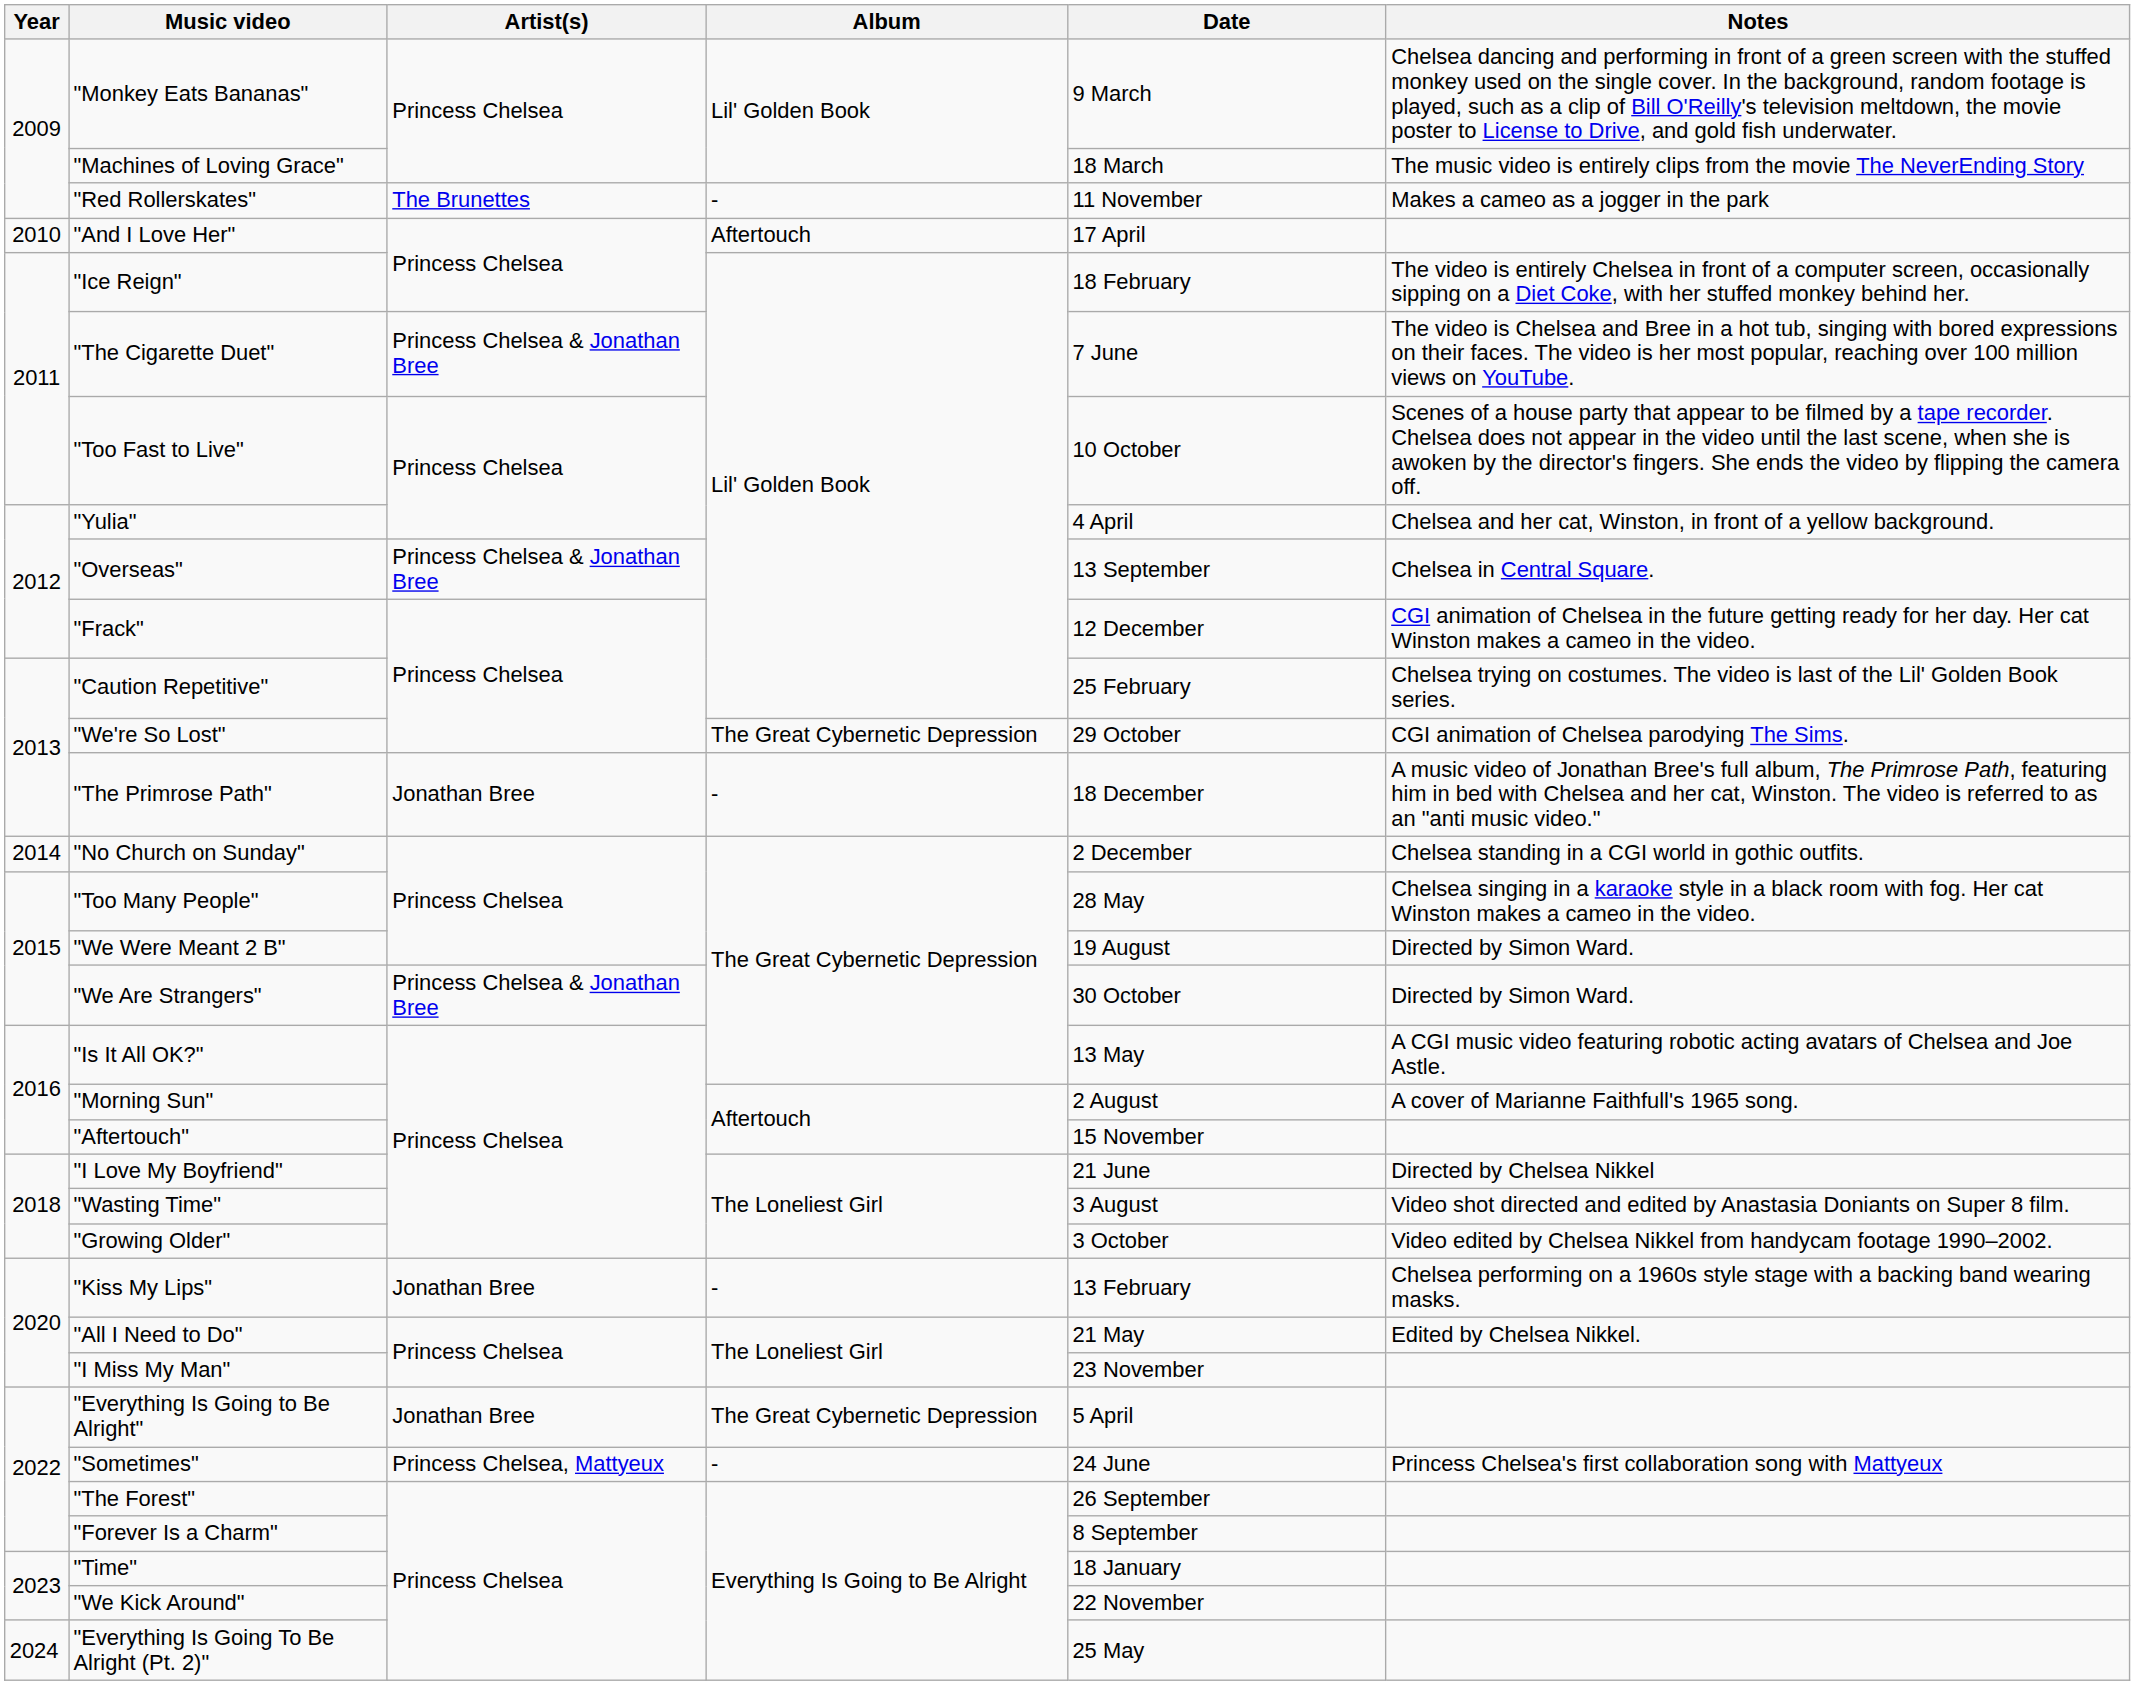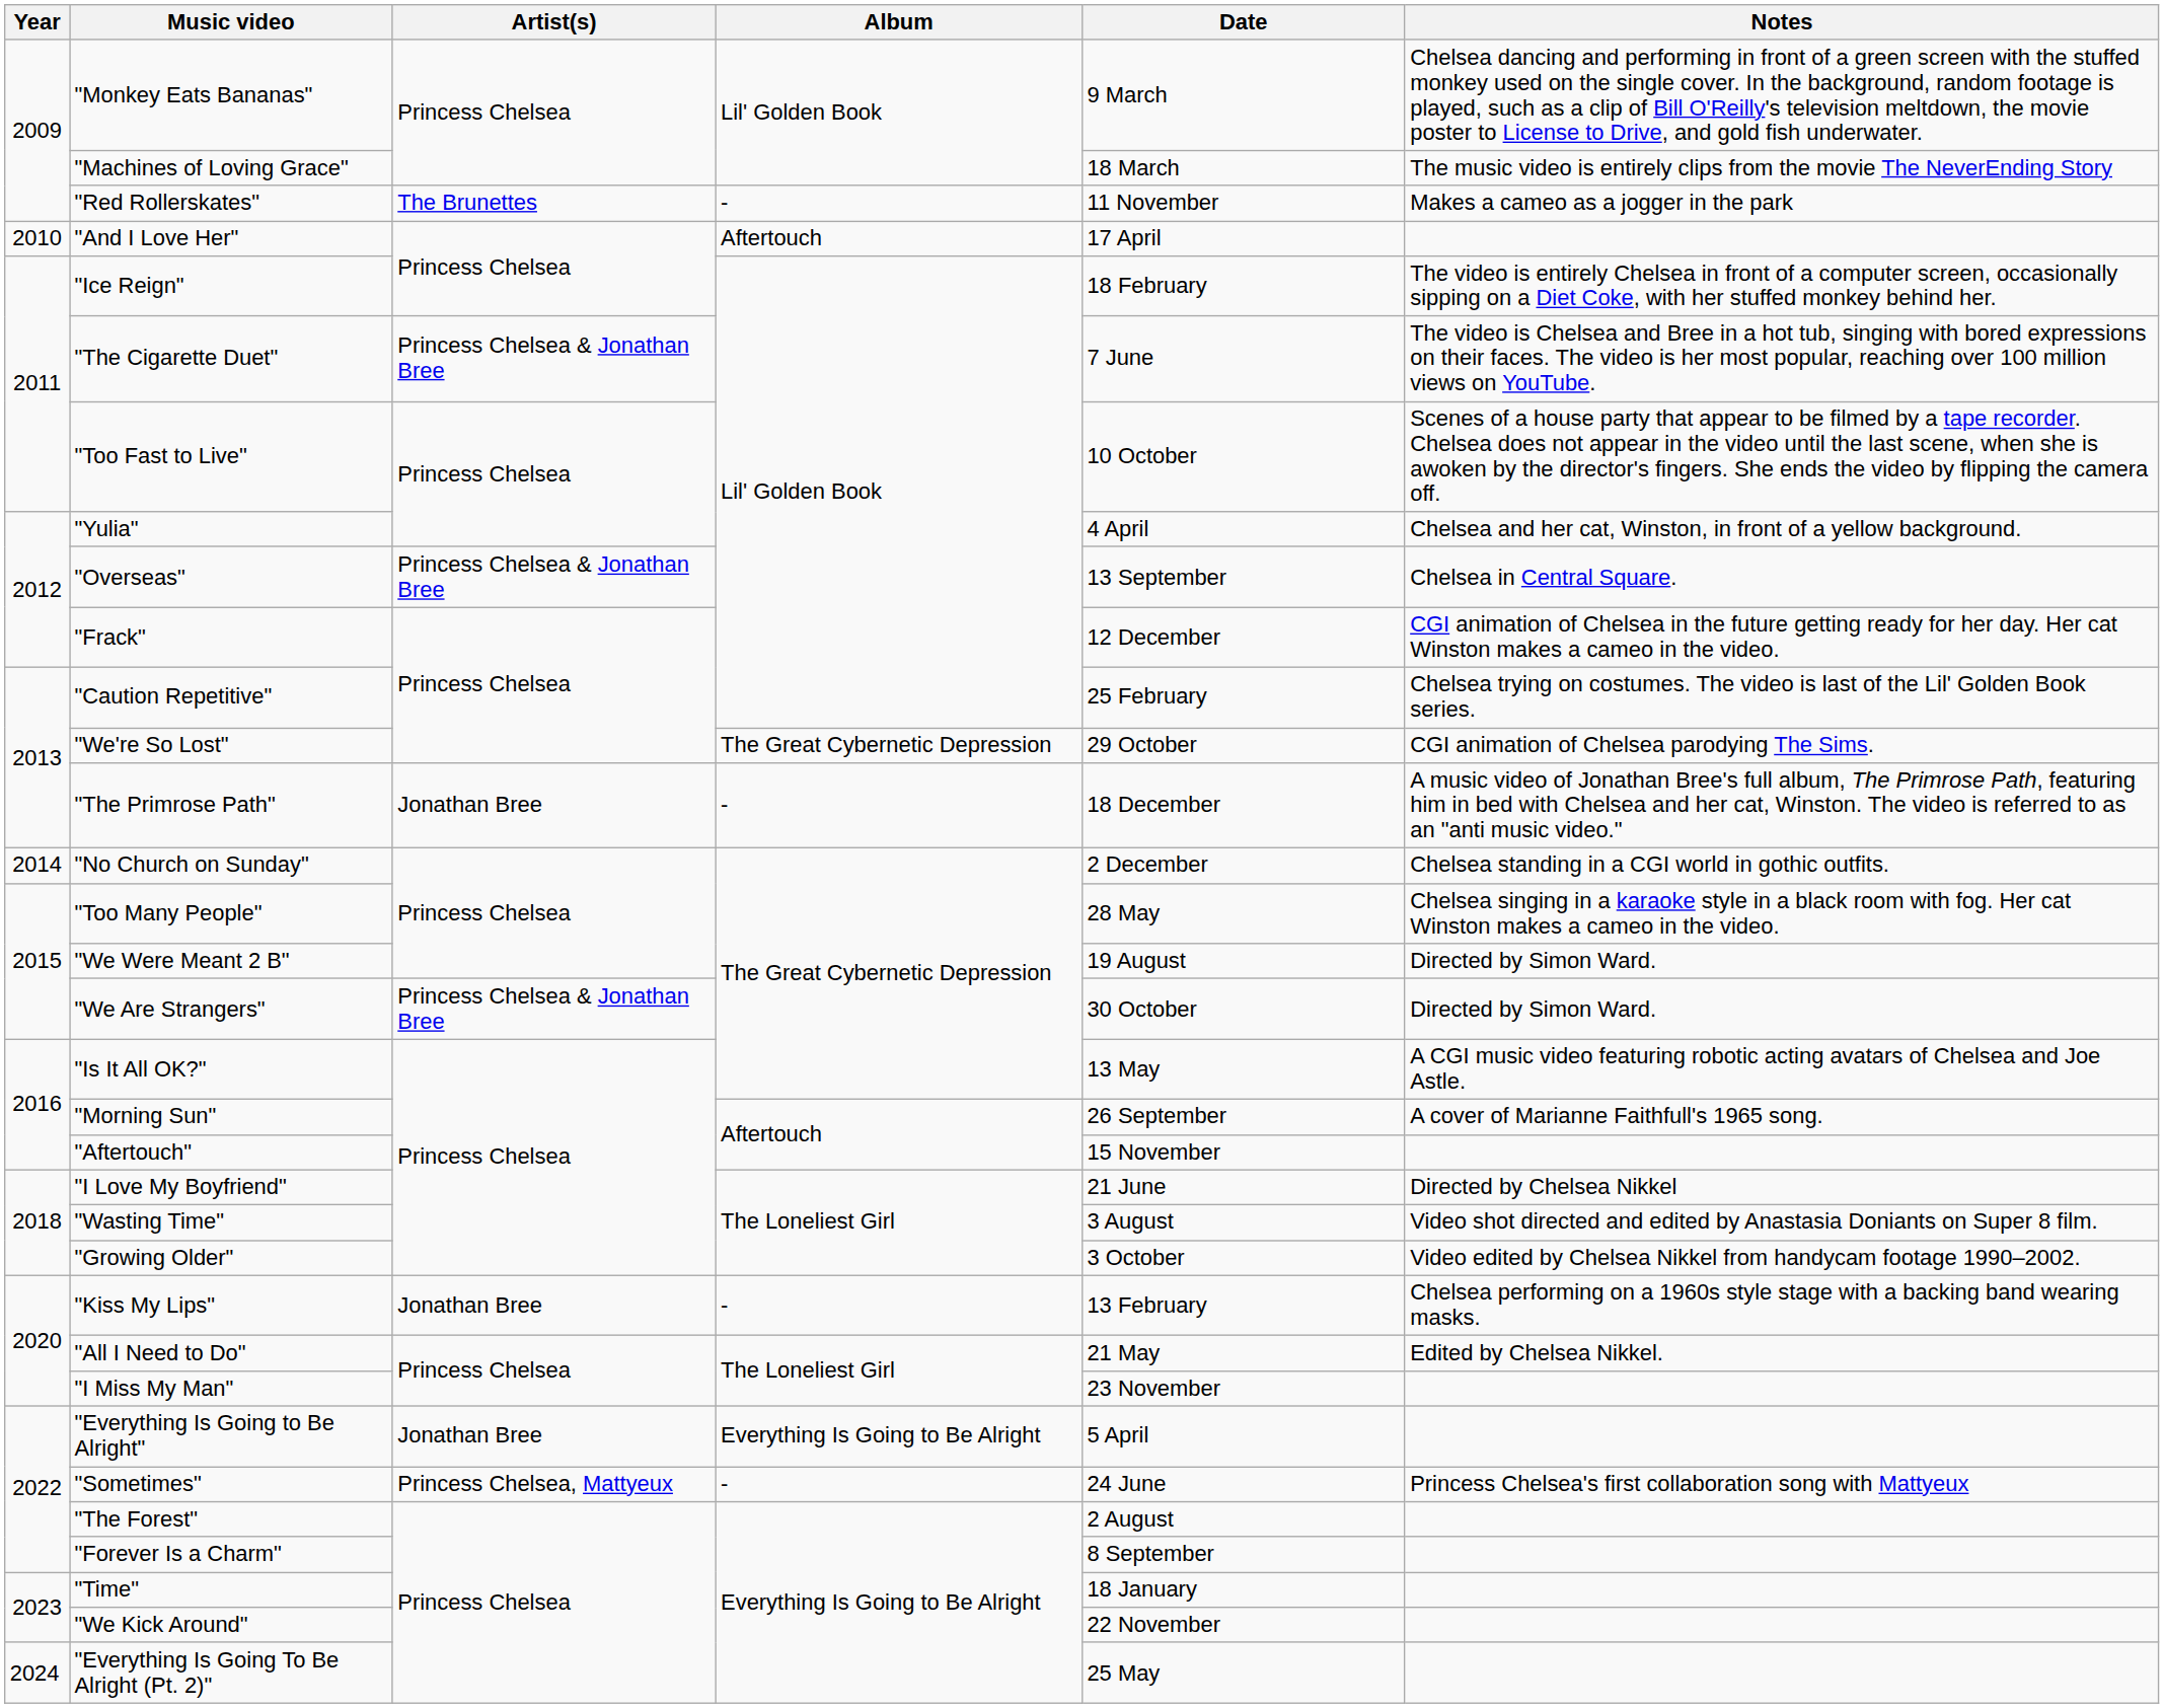"Morning Sun" | Date: 2 August -> 26 September
"Everything Is Going to Be Alright" | Album: The Great Cybernetic Depression -> Everything Is Going to Be Alright
"The Forest" | Date: 26 September -> 2 August
